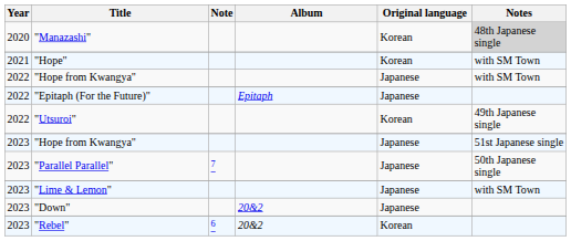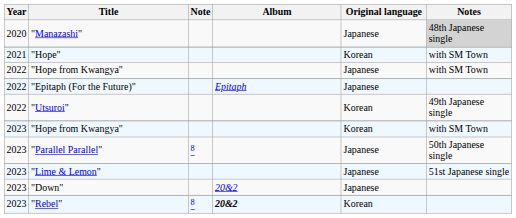"Manazashi" | Original language: Korean -> Japanese
2023 / "Hope from Kwangya" | Original language: Japanese -> Korean
2023 / "Hope from Kwangya" | Notes: 51st Japanese single -> with SM Town
"Parallel Parallel" | Note: 7 -> 8
"Lime & Lemon" | Notes: with SM Town -> 51st Japanese single
"Rebel" | Note: 6 -> 8
"Rebel" | Album: normal -> bold
